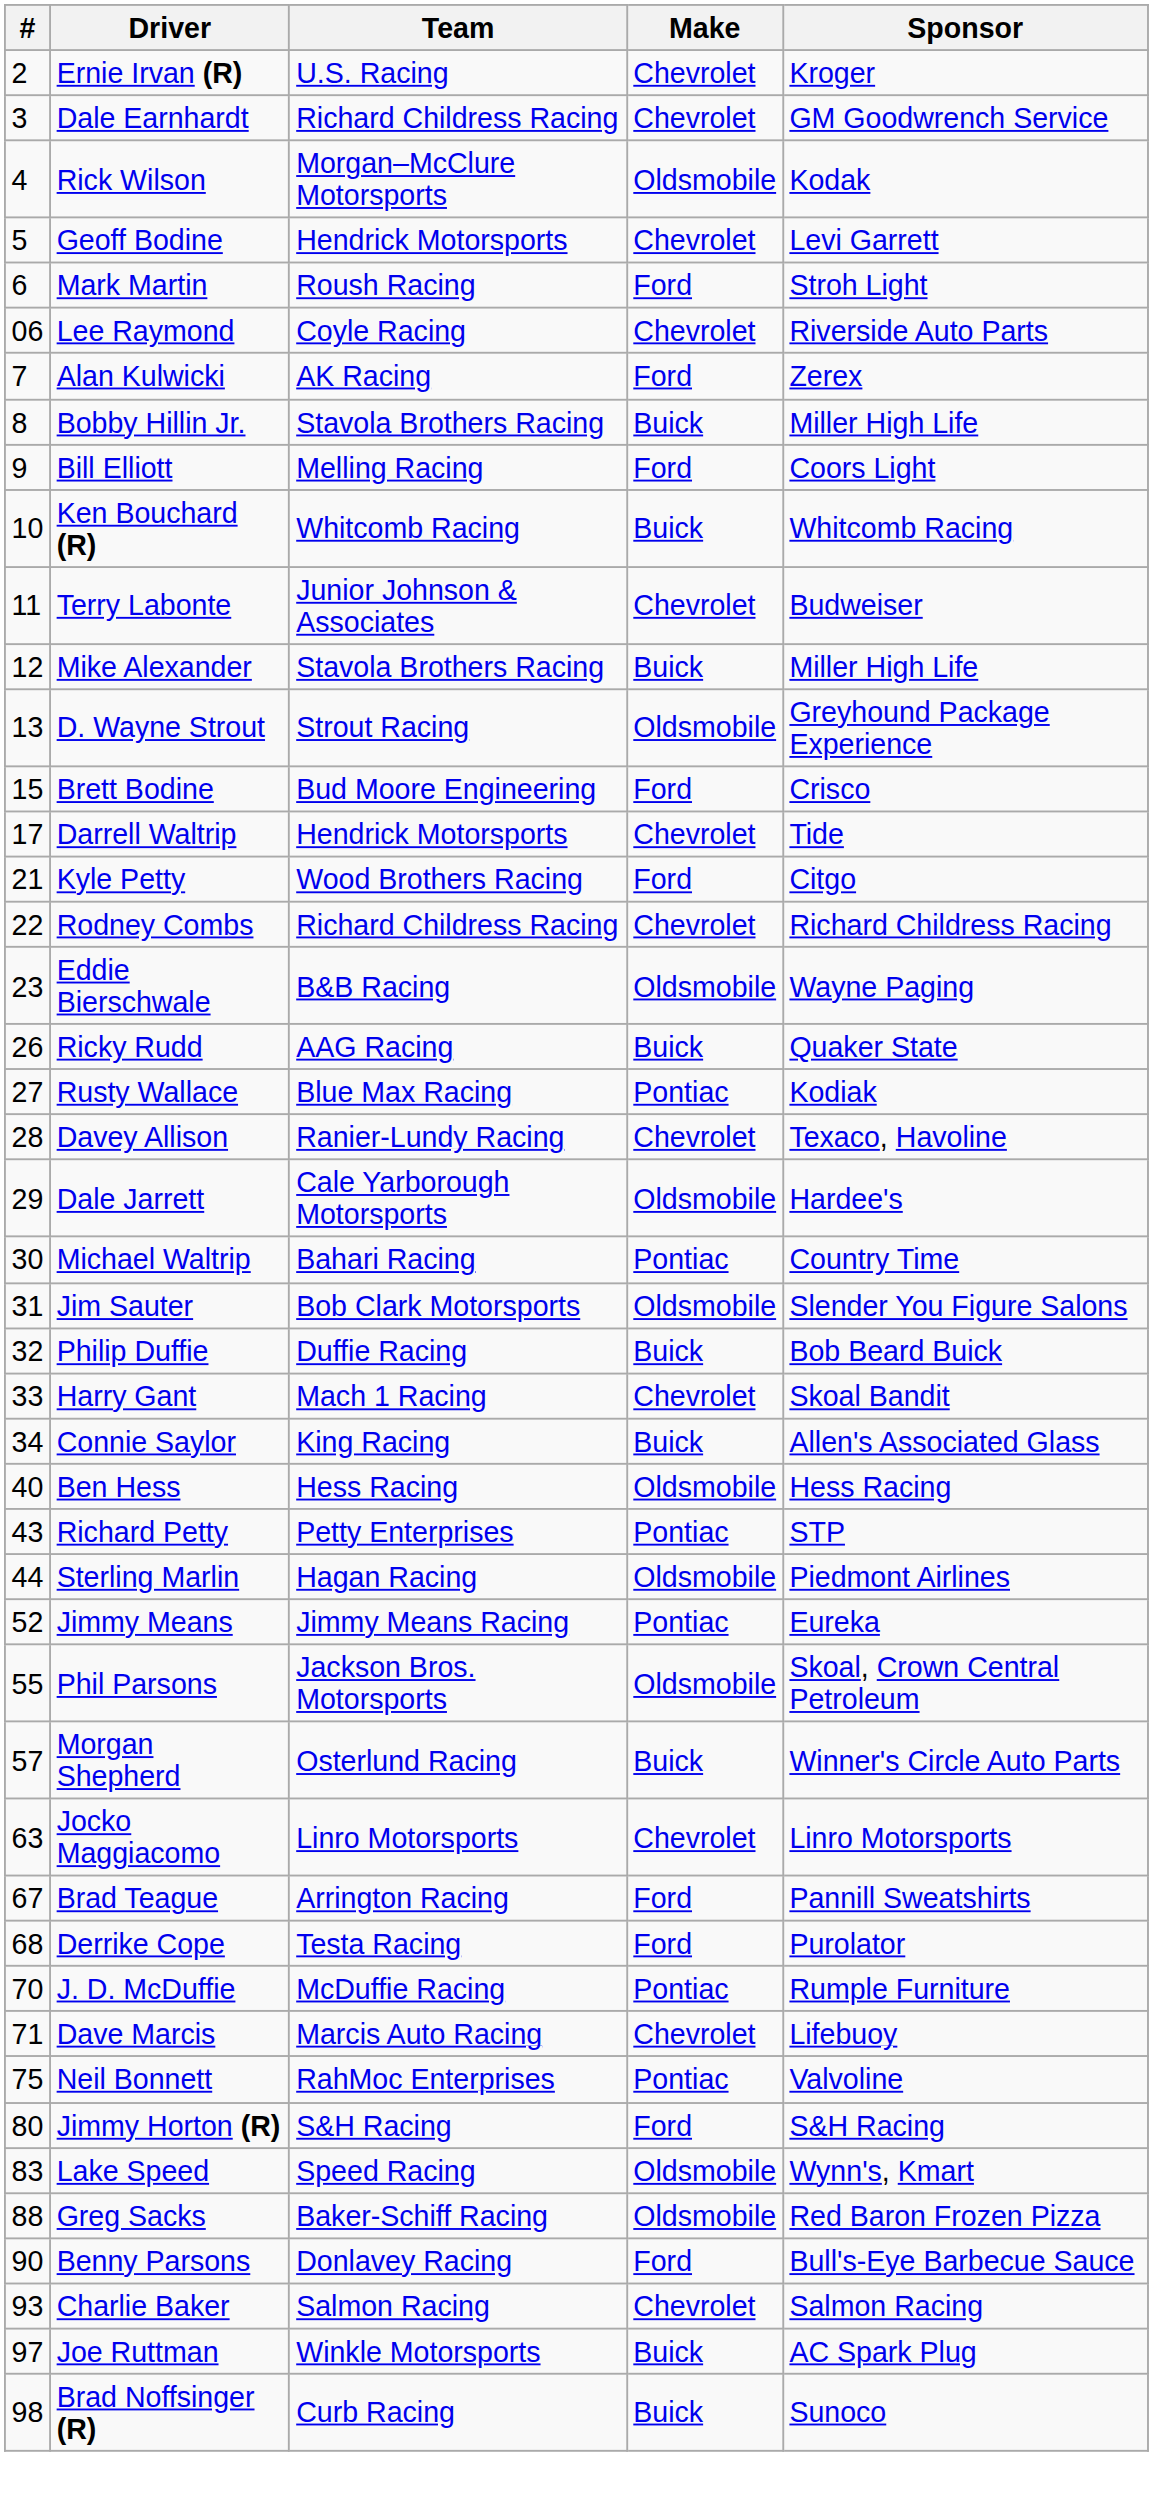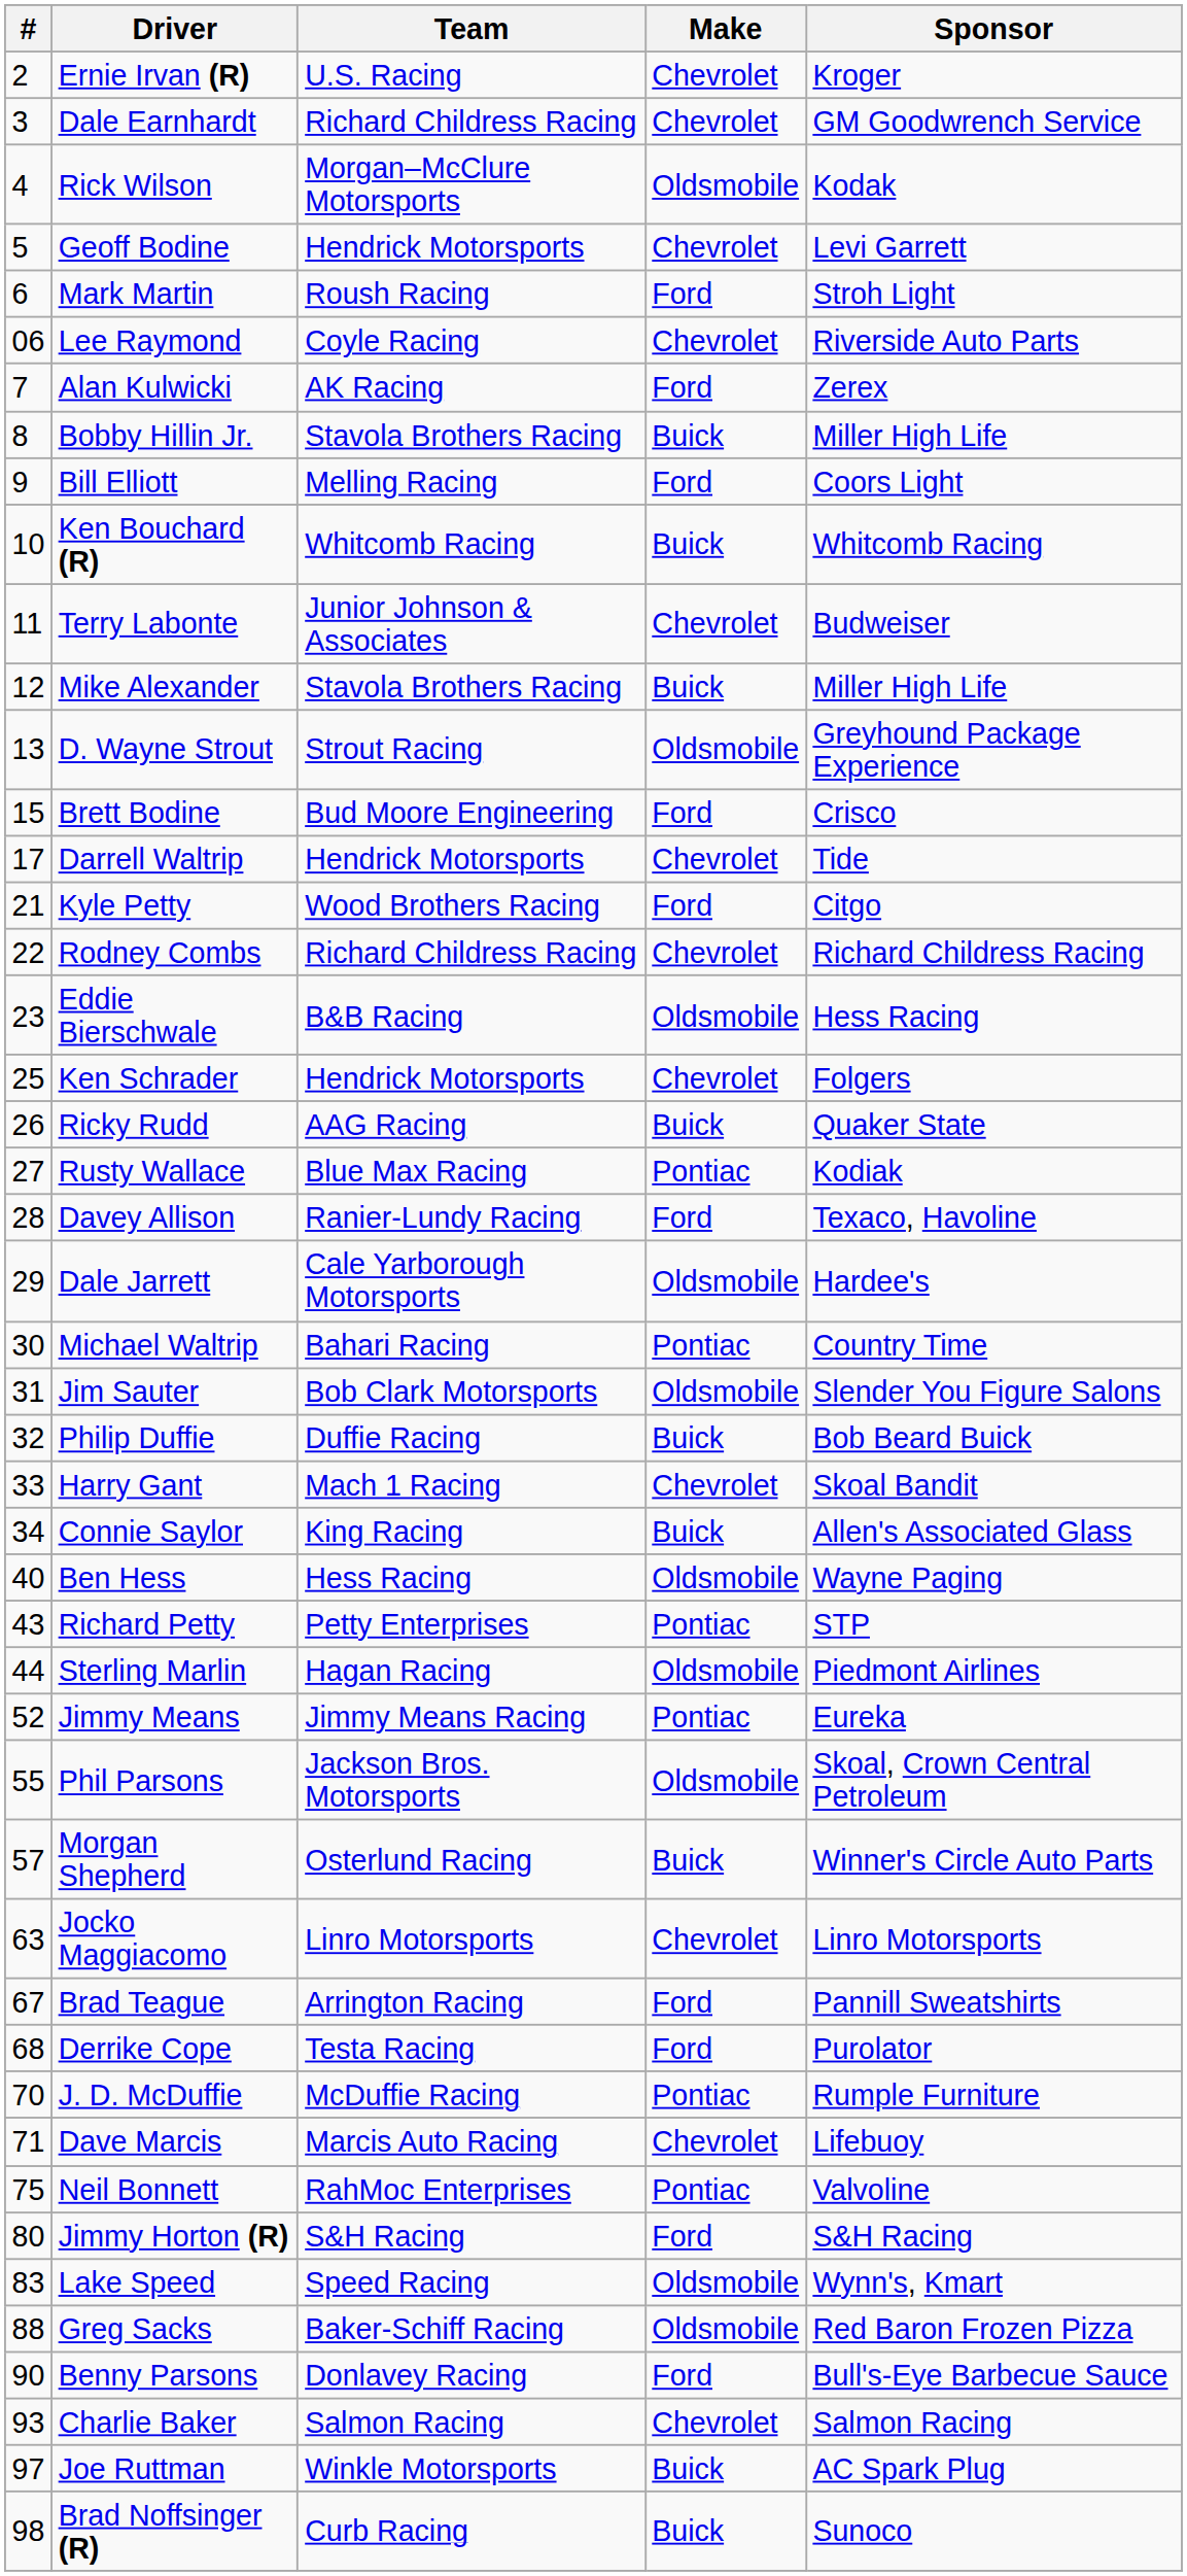Eddie Bierschwale | Sponsor: Wayne Paging -> Hess Racing
+ row: 25 | Ken Schrader | Hendrick Motorsports | Chevrolet | Folgers
Davey Allison | Make: Chevrolet -> Ford
Ben Hess | Sponsor: Hess Racing -> Wayne Paging
